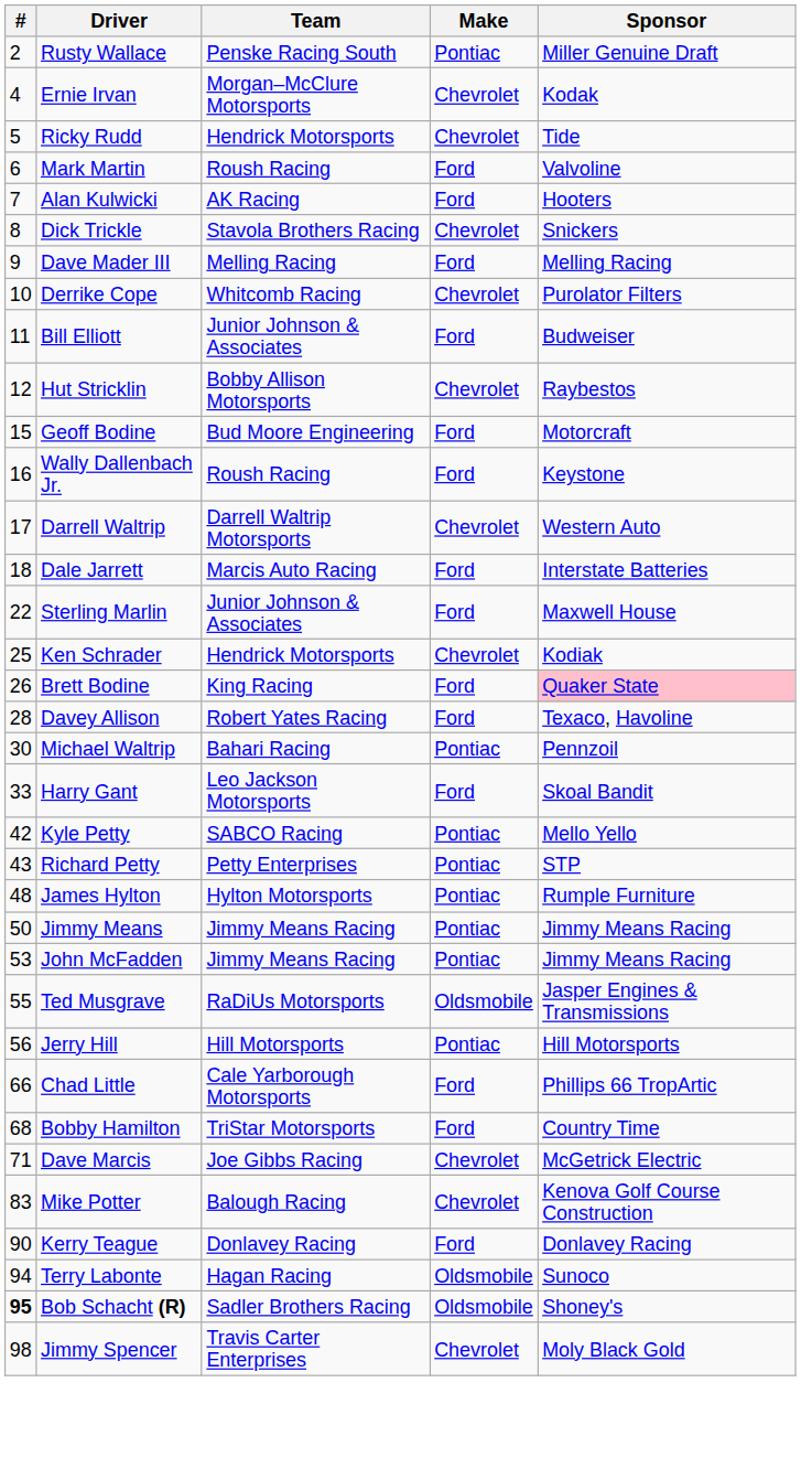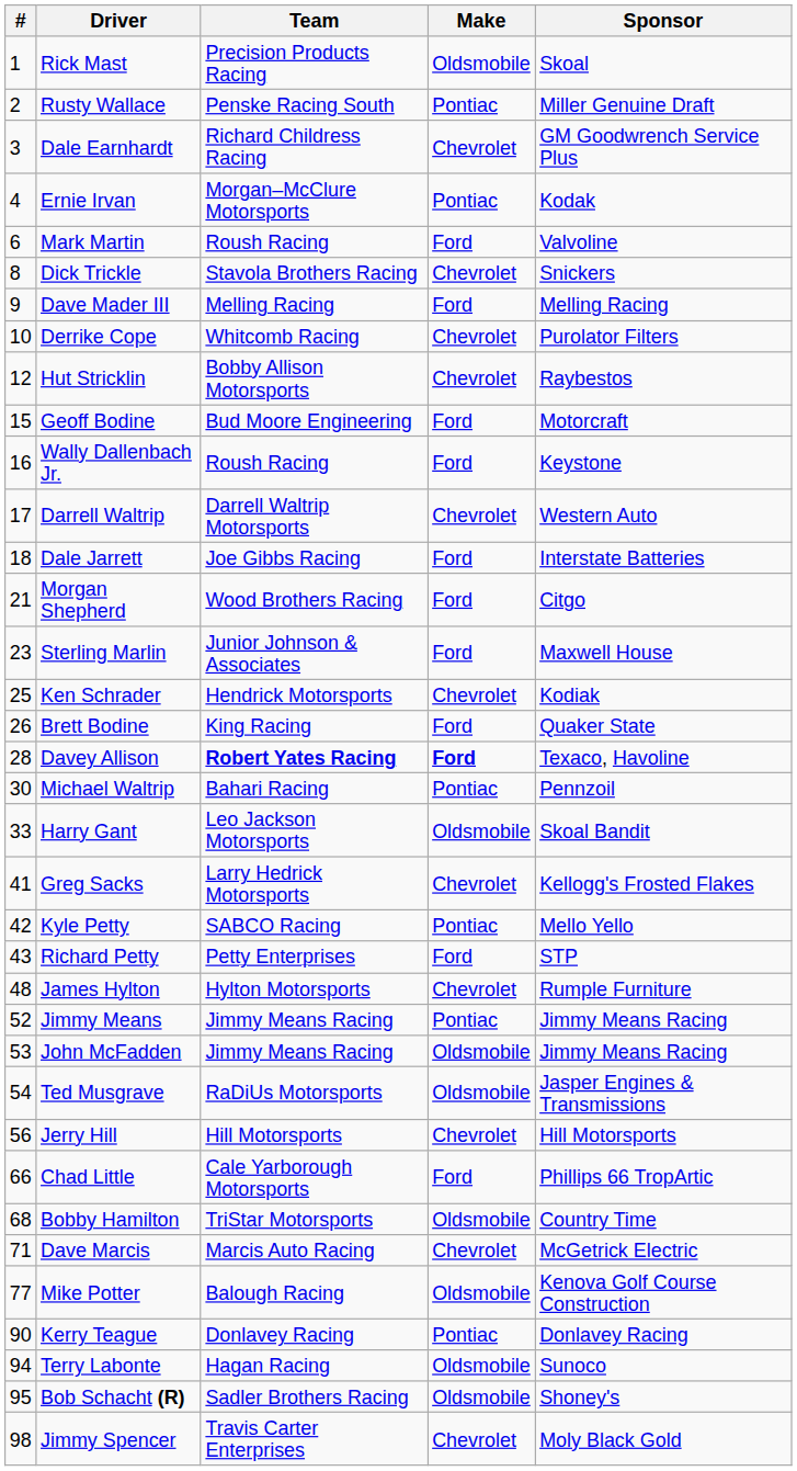+ row: 1 | Rick Mast | Precision Products Racing | Oldsmobile | Skoal
+ row: 3 | Dale Earnhardt | Richard Childress Racing | Chevrolet | GM Goodwrench Service Plus
Ernie Irvan | Make: Chevrolet -> Pontiac
- row: 5 | Ricky Rudd | Hendrick Motorsports | Chevrolet | Tide
- row: 7 | Alan Kulwicki | AK Racing | Ford | Hooters
- row: 11 | Bill Elliott | Junior Johnson & Associates | Ford | Budweiser
Dale Jarrett | Team: Marcis Auto Racing -> Joe Gibbs Racing
+ row: 21 | Morgan Shepherd | Wood Brothers Racing | Ford | Citgo
Sterling Marlin | #: 22 -> 23
Brett Bodine | Sponsor: pink background -> no background
Davey Allison | Team: normal -> bold
Davey Allison | Make: normal -> bold
Harry Gant | Make: Ford -> Oldsmobile
+ row: 41 | Greg Sacks | Larry Hedrick Motorsports | Chevrolet | Kellogg's Frosted Flakes
Richard Petty | Make: Pontiac -> Ford
James Hylton | Make: Pontiac -> Chevrolet
Jimmy Means | #: 50 -> 52
John McFadden | Make: Pontiac -> Oldsmobile
Ted Musgrave | #: 55 -> 54
Jerry Hill | Make: Pontiac -> Chevrolet
Bobby Hamilton | Make: Ford -> Oldsmobile
Dave Marcis | Team: Joe Gibbs Racing -> Marcis Auto Racing
Mike Potter | #: 83 -> 77
Mike Potter | Make: Chevrolet -> Oldsmobile
Kerry Teague | Make: Ford -> Pontiac
Bob Schacht (R) | #: bold -> normal
